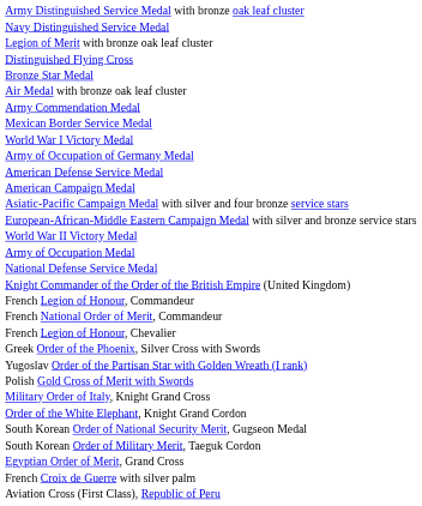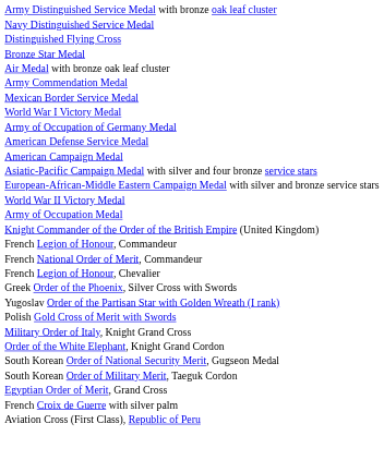- row: Legion of Merit with bronze oak leaf cluster
- row: National Defense Service Medal
